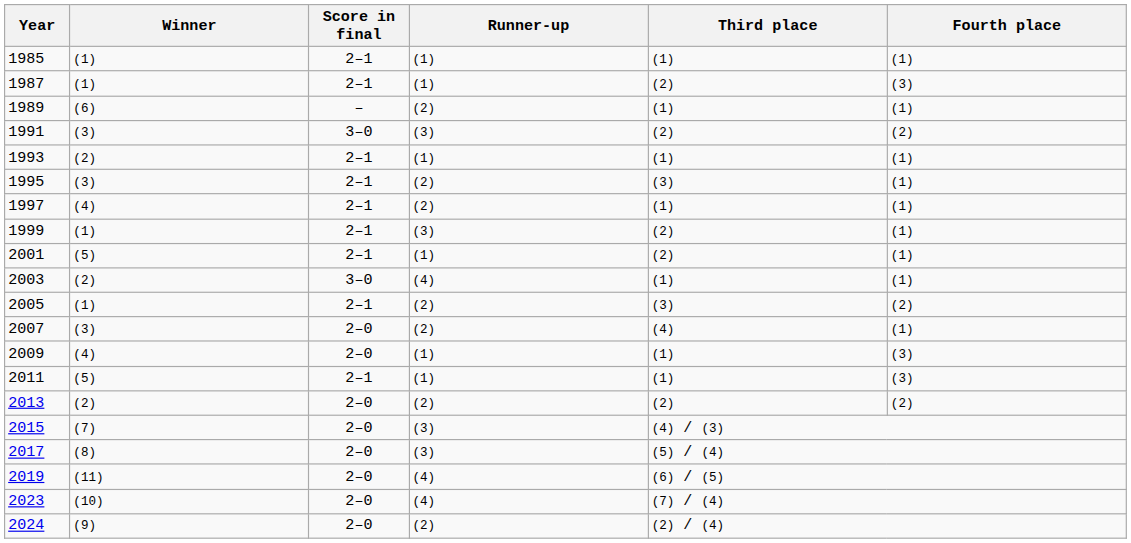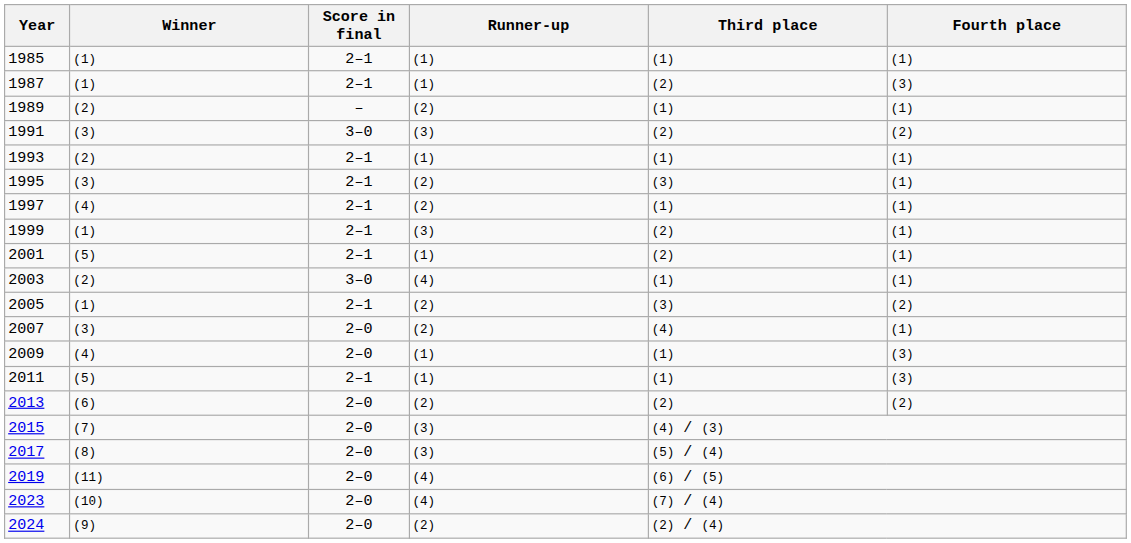1989 | Winner: (6) -> (2)
2013 | Winner: (2) -> (6)
